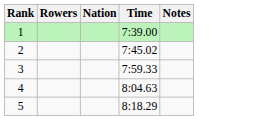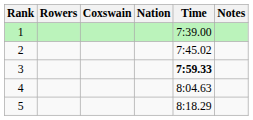+ column: Coxswain
3 | Time: normal -> bold
